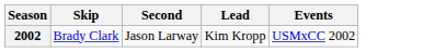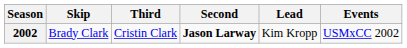+ column: Third | Cristin Clark
2002 | Second: normal -> bold
